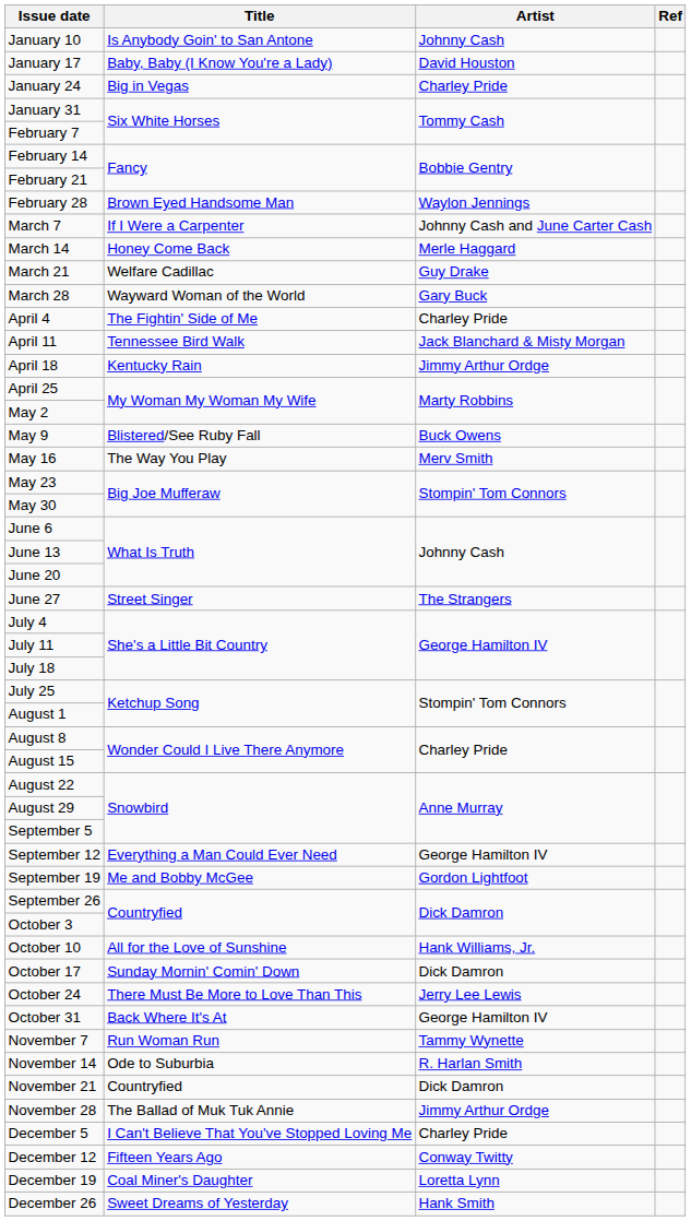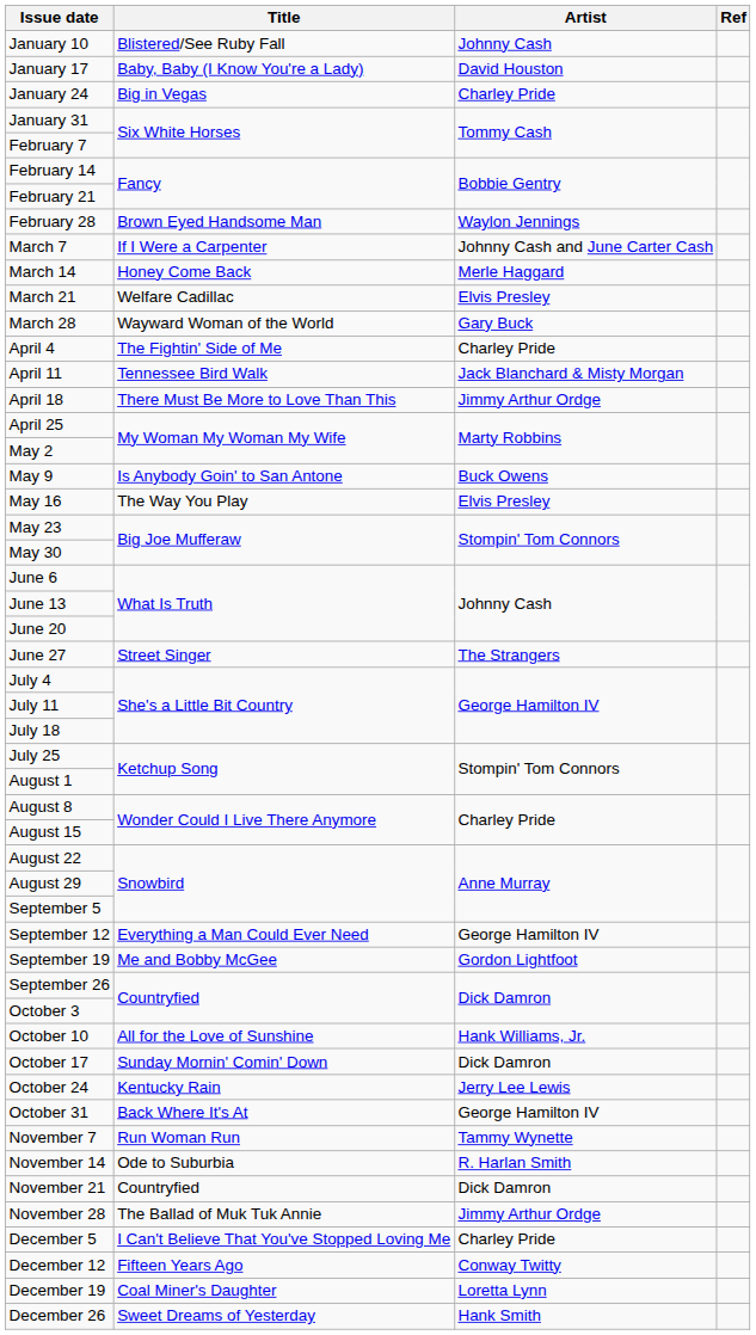January 10 | Title: Is Anybody Goin' to San Antone -> Blistered/See Ruby Fall
March 21 | Artist: Guy Drake -> Elvis Presley
April 18 | Title: Kentucky Rain -> There Must Be More to Love Than This
May 9 | Title: Blistered/See Ruby Fall -> Is Anybody Goin' to San Antone
May 16 | Artist: Merv Smith -> Elvis Presley
October 24 | Title: There Must Be More to Love Than This -> Kentucky Rain
